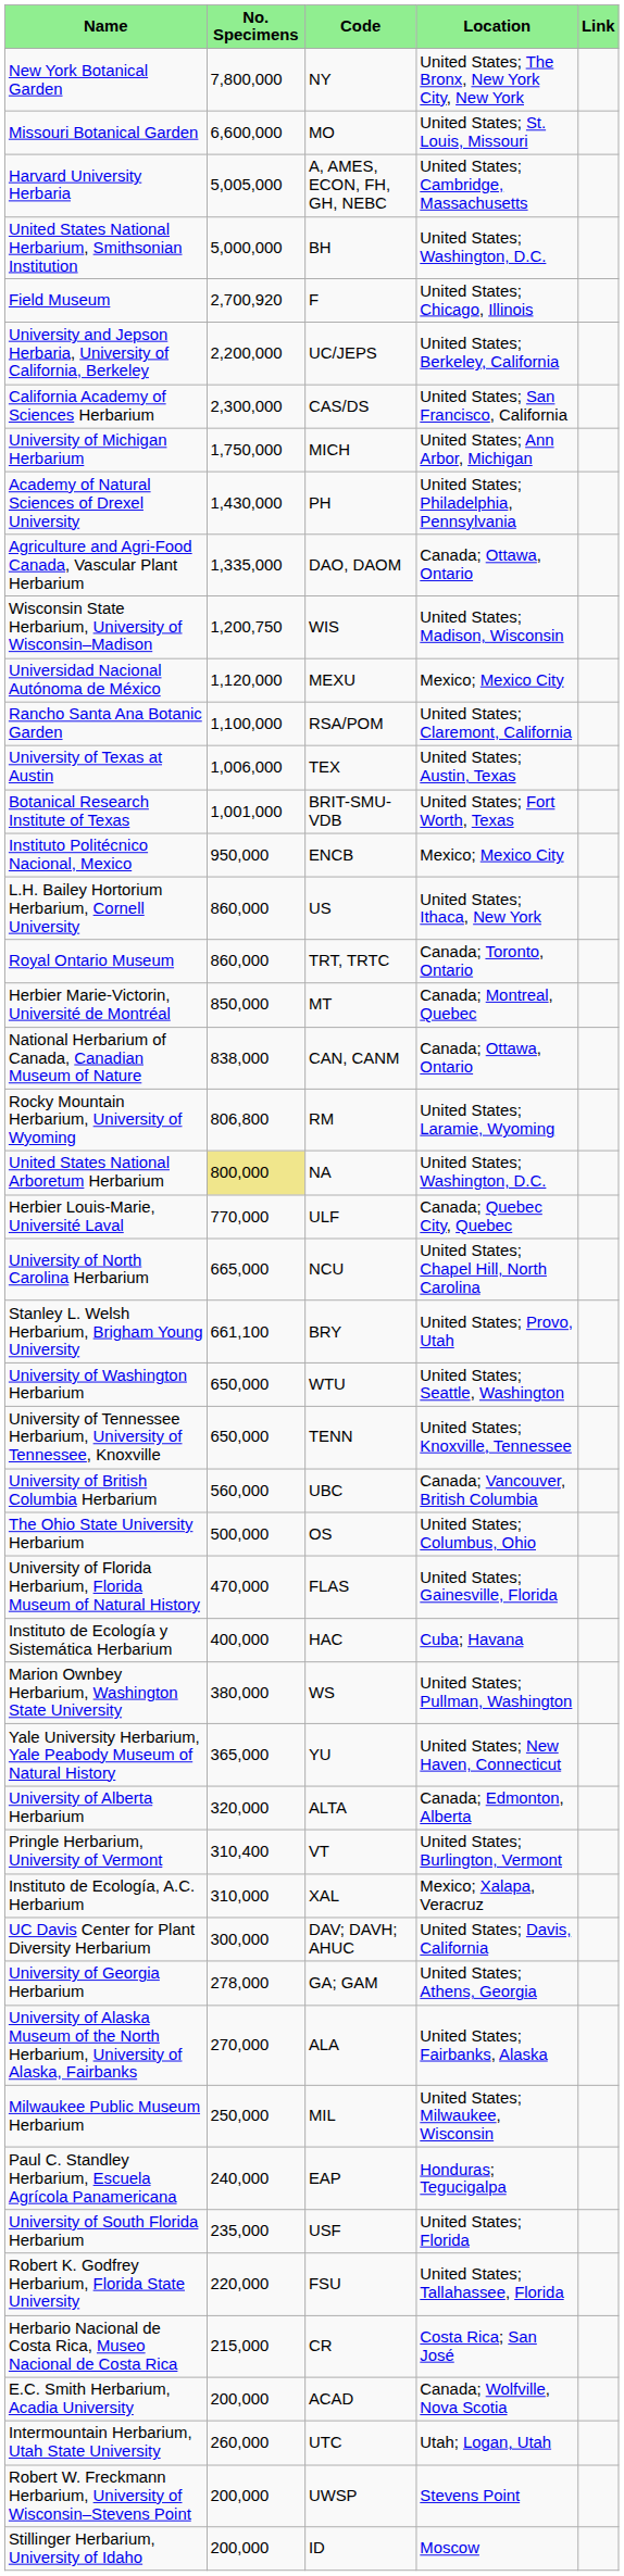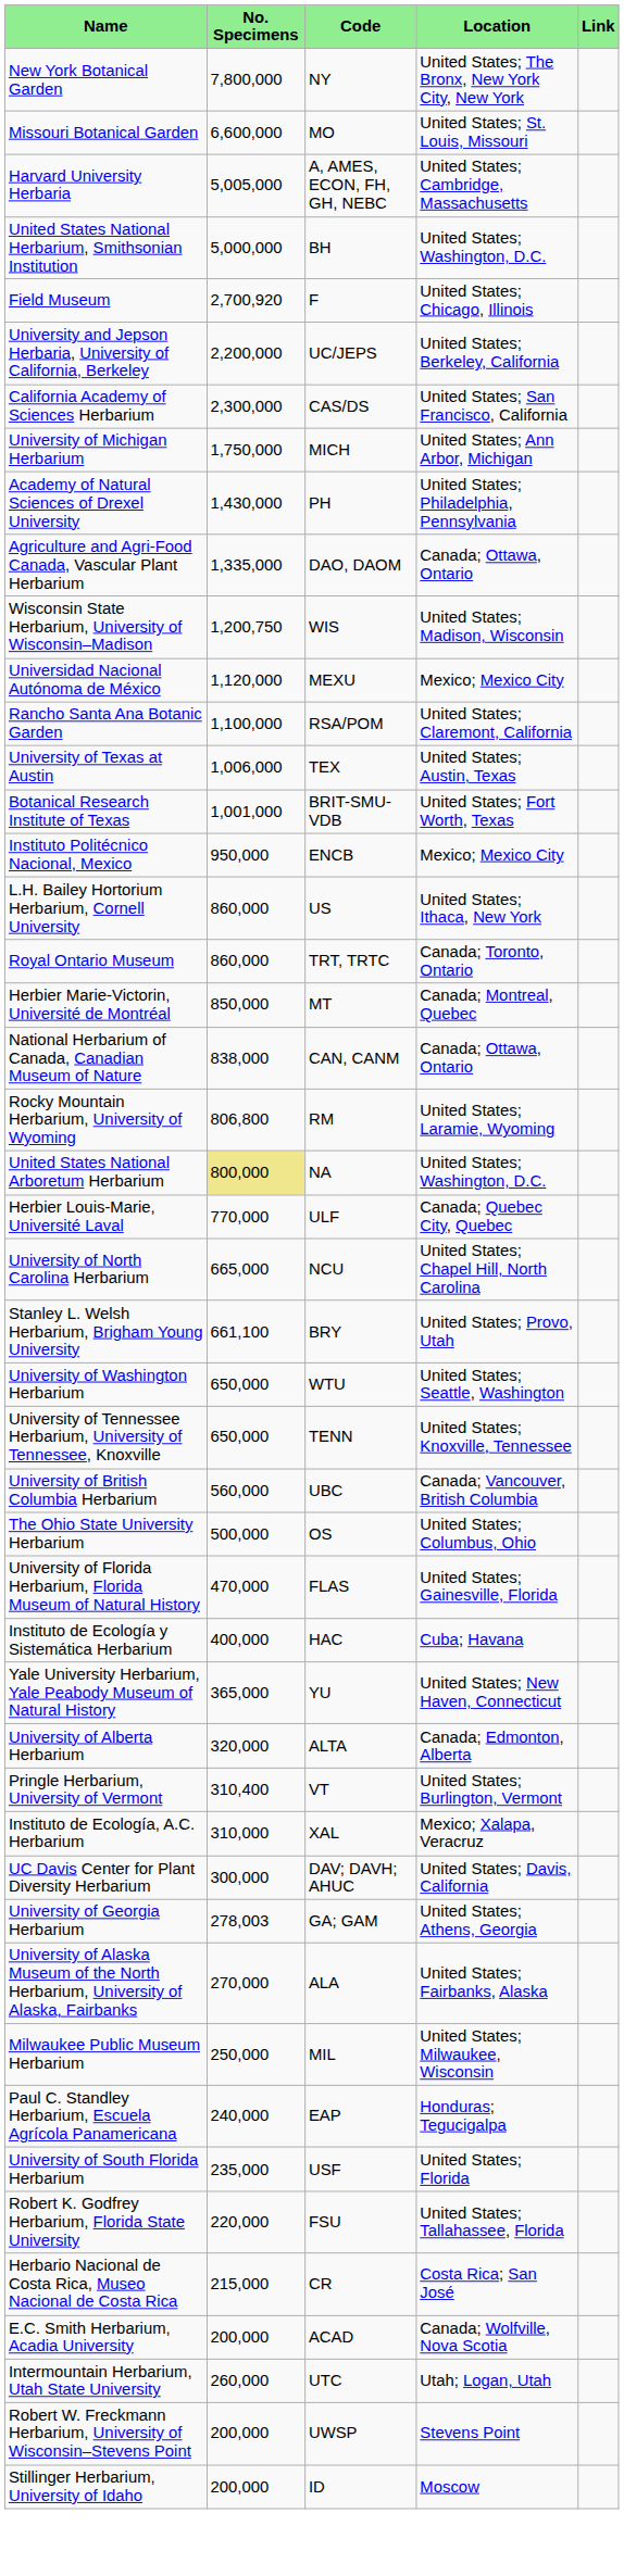- row: Marion Ownbey Herbarium, Washington State University | 380,000 | WS | United States; Pullman, Washington
University of Georgia Herbarium | No. Specimens: 278,000 -> 278,003
